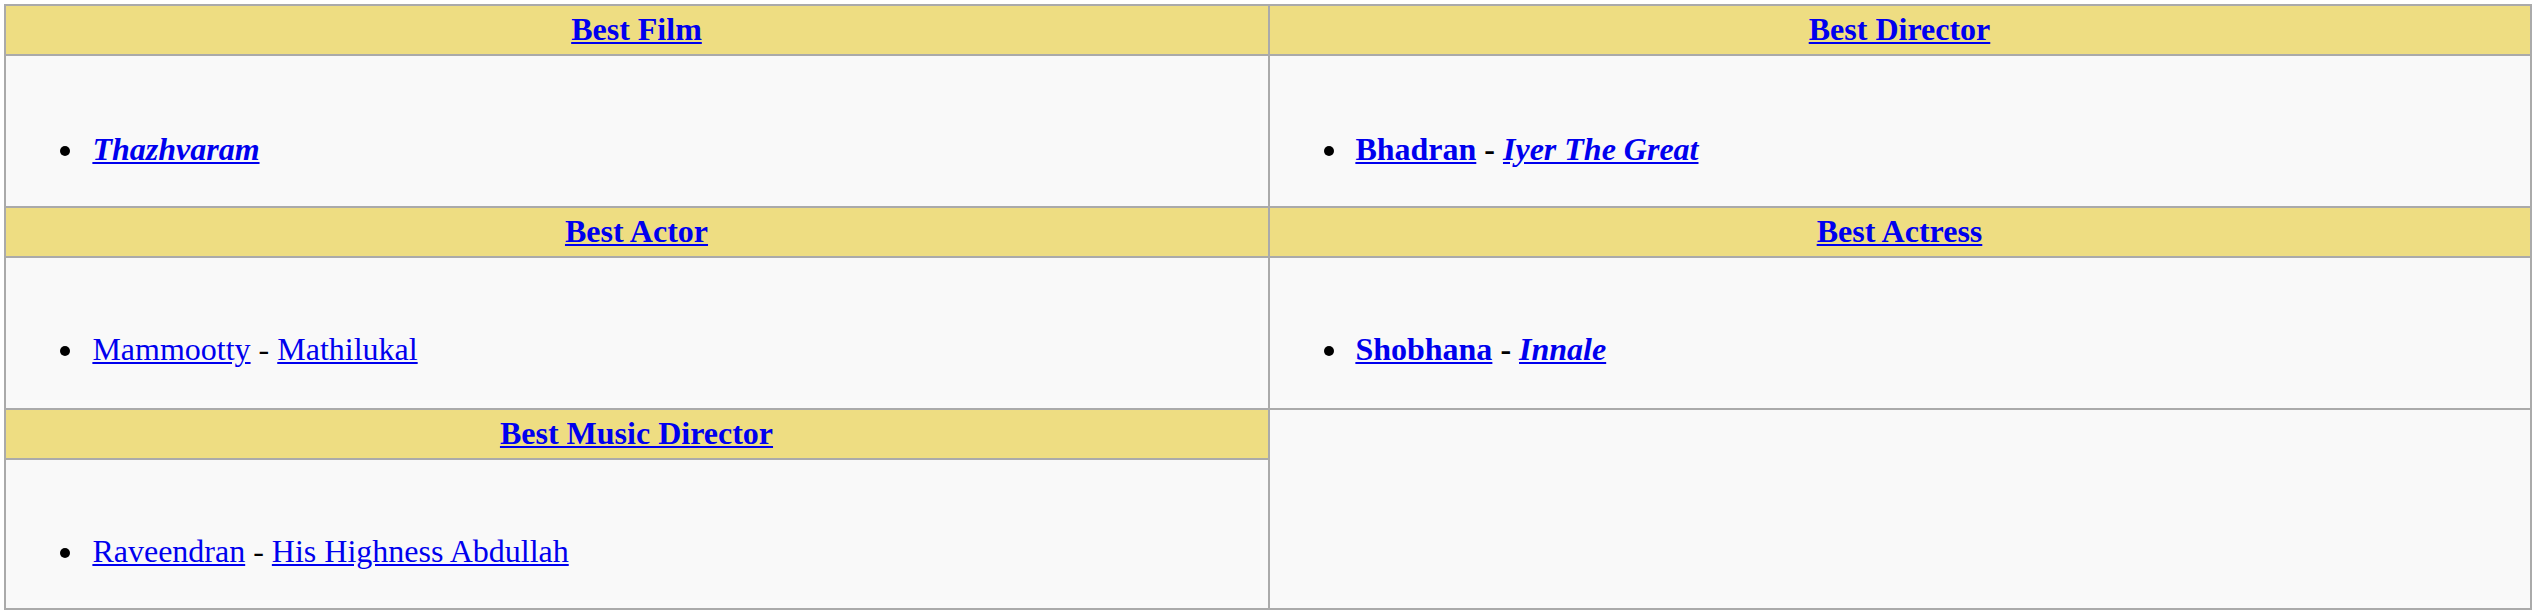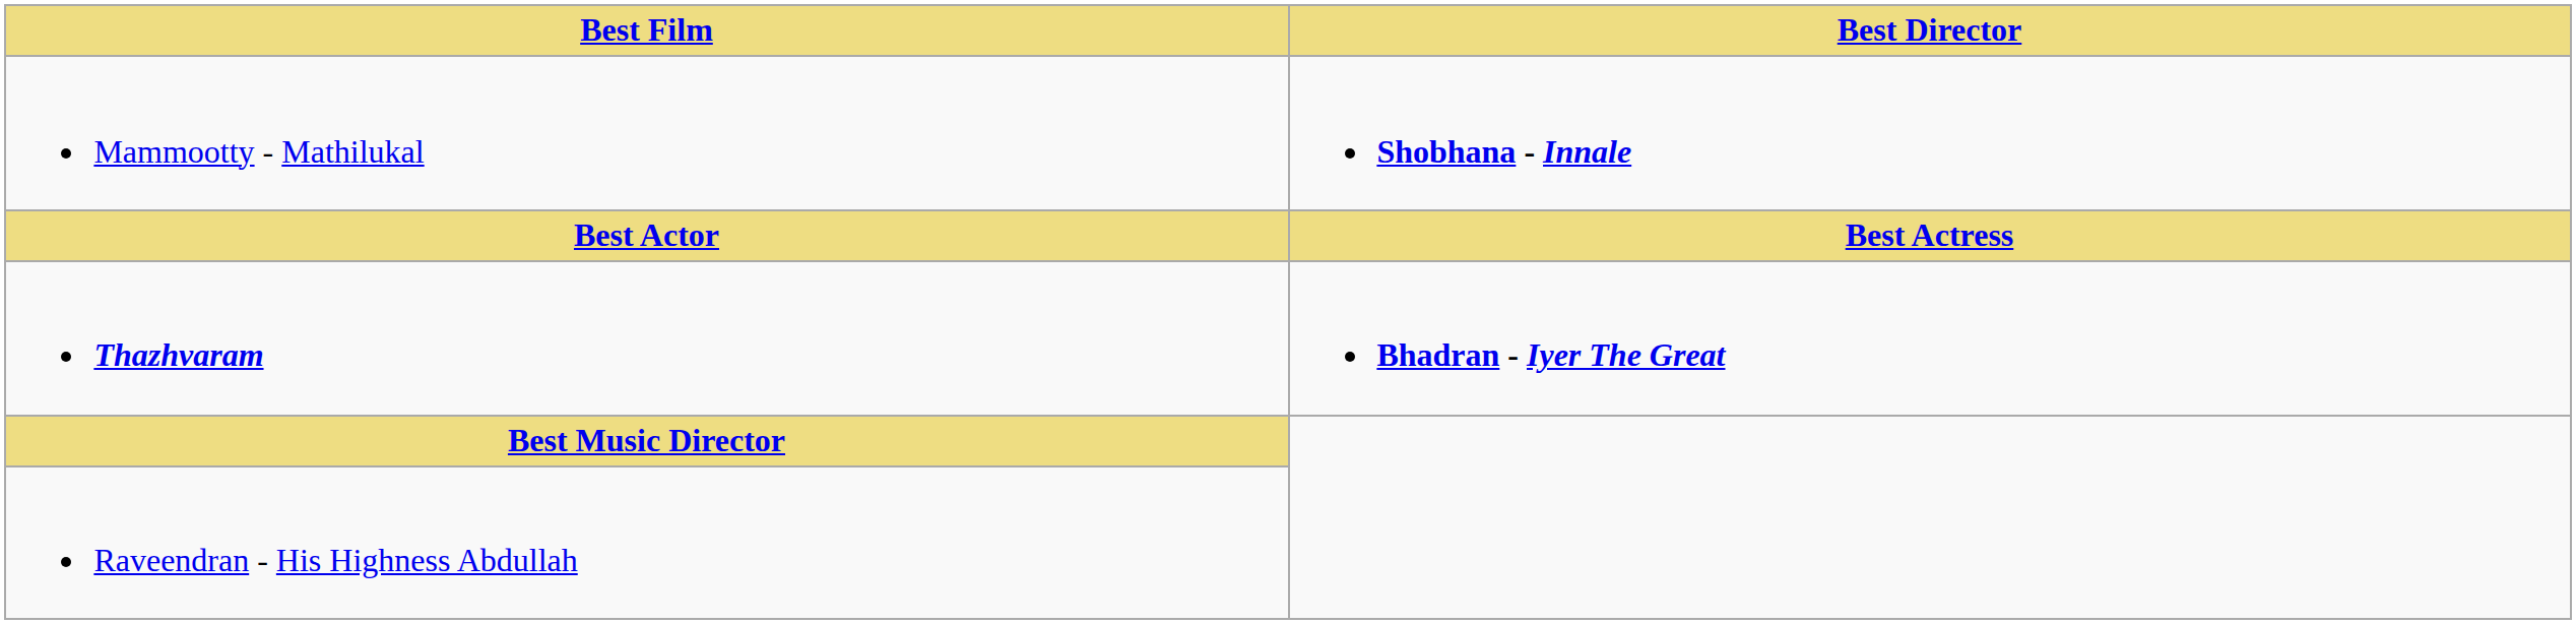rows swapped: Thazhvaram <-> Mammootty - Mathilukal
